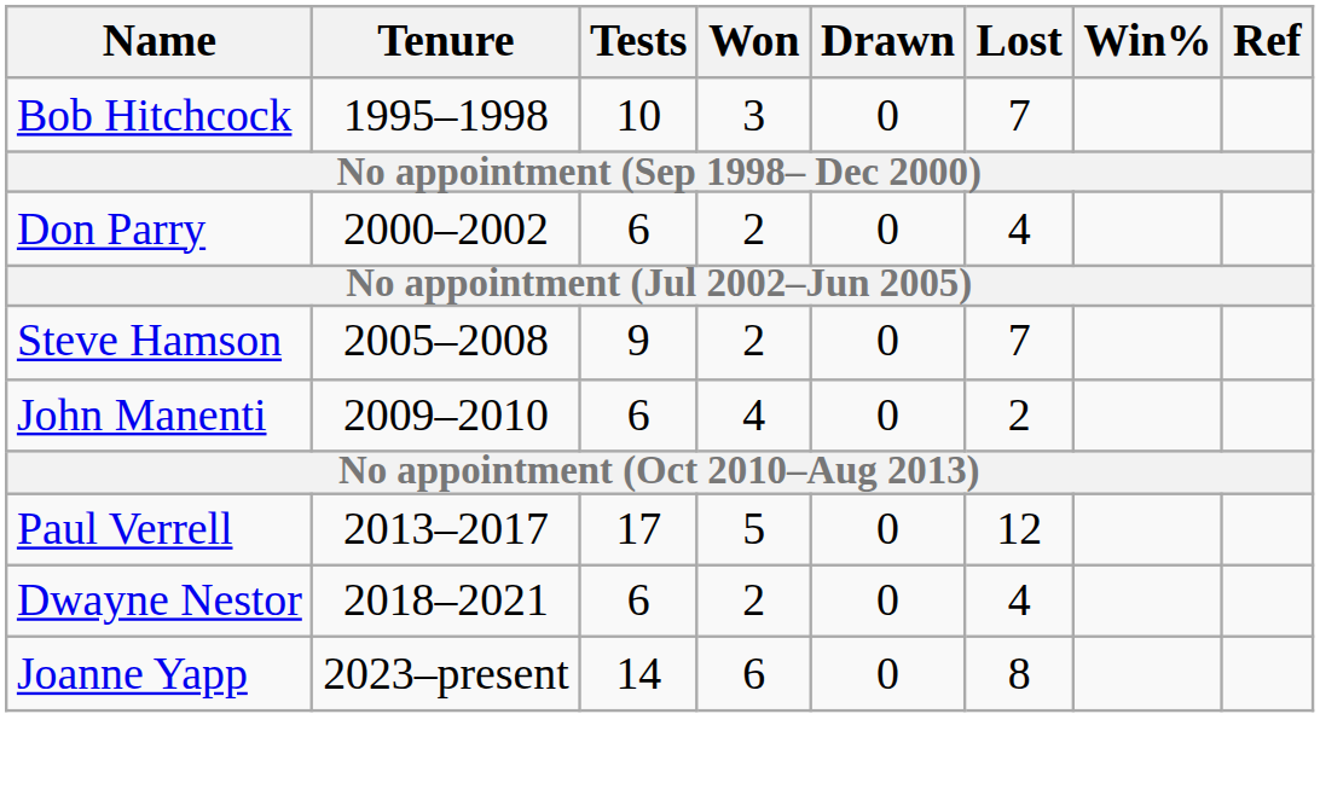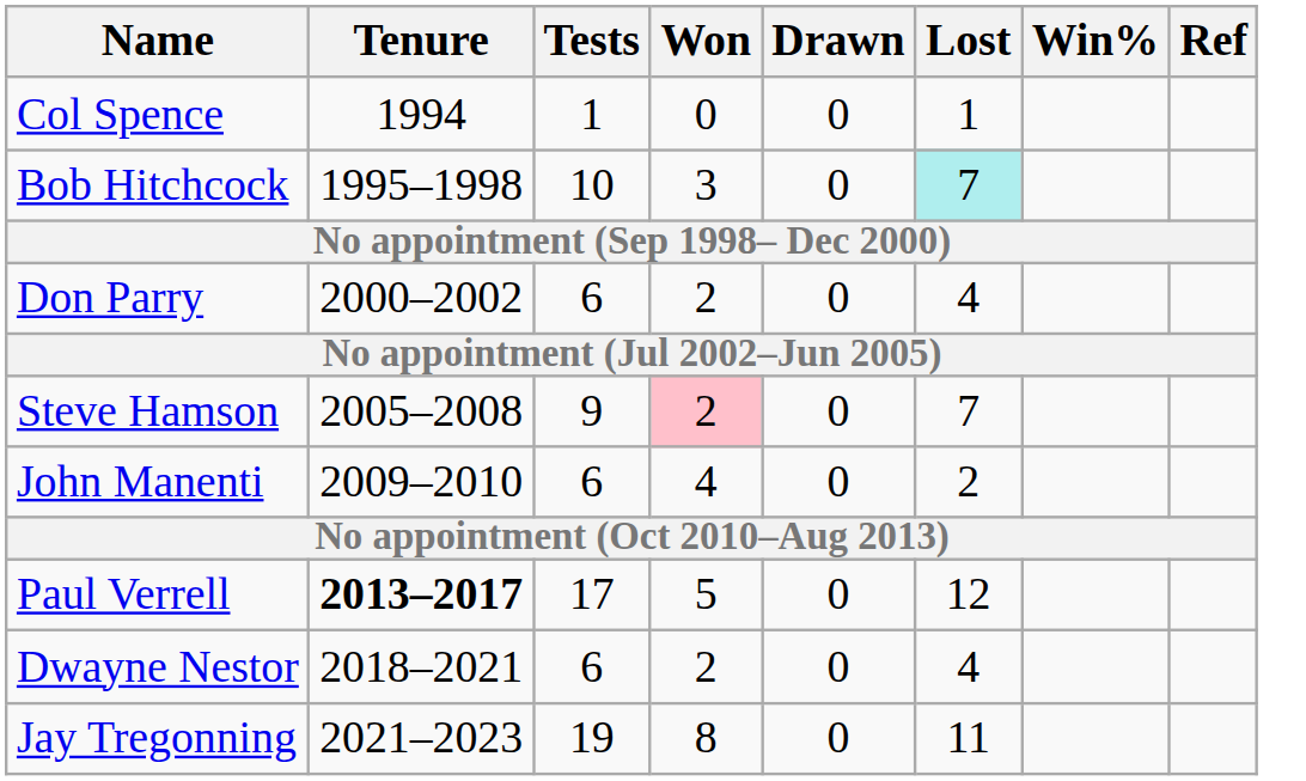+ row: Col Spence | 1994 | 1 | 0 | 0 | 1
Bob Hitchcock | Lost: no background -> paleturquoise background
Steve Hamson | Won: no background -> pink background
Paul Verrell | Tenure: normal -> bold
+ row: Jay Tregonning | 2021–2023 | 19 | 8 | 0 | 11
- row: Joanne Yapp | 2023–present | 14 | 6 | 0 | 8
